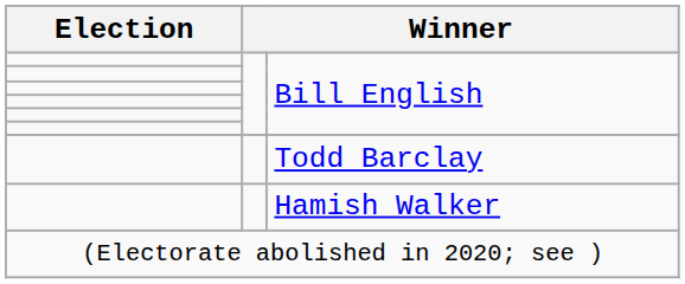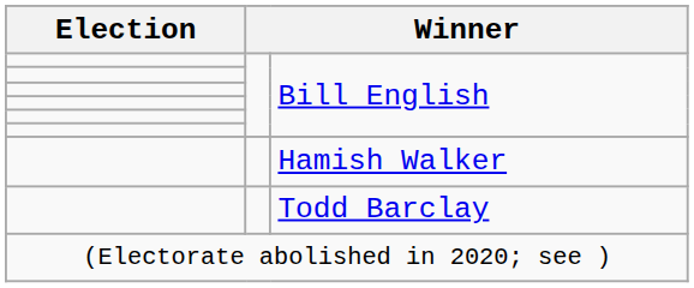rows swapped: Todd Barclay <-> Hamish Walker
